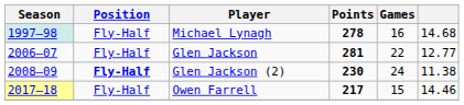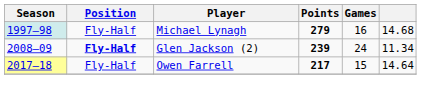Michael Lynagh | Points: 278 -> 279
- row: 2006–07 | Fly-Half | Glen Jackson | 281 | 22 | 12.77
Glen Jackson (2) | Points: 230 -> 239
Glen Jackson (2) | column 6: 11.38 -> 11.34
Owen Farrell | column 6: 14.46 -> 14.64
